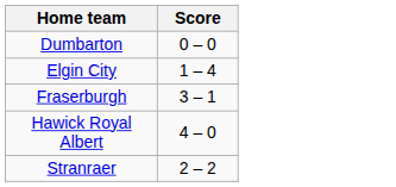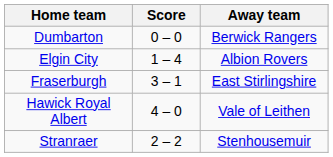+ column: Away team | Berwick Rangers | Albion Rovers | East Stirlingshire | Vale of Leithen | Stenhousemuir
